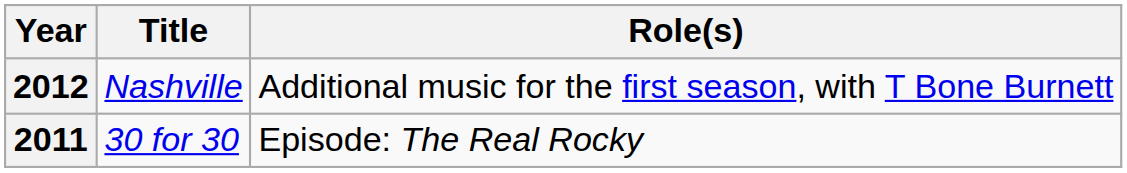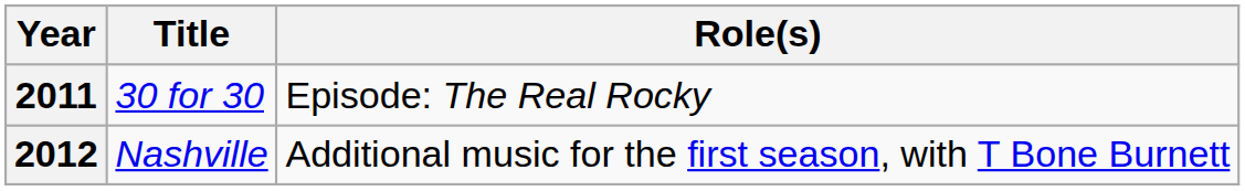rows swapped: 2011 <-> 2012
